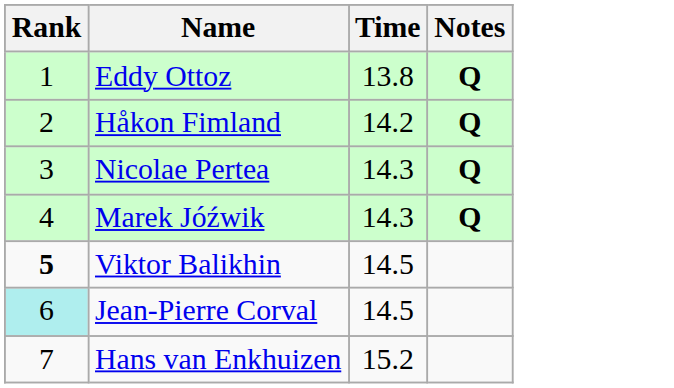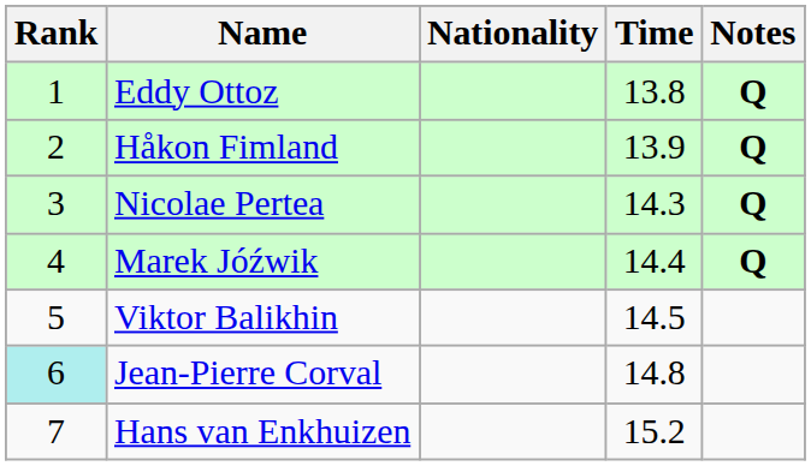+ column: Nationality
Håkon Fimland | Time: 14.2 -> 13.9
Marek Jóźwik | Time: 14.3 -> 14.4
Viktor Balikhin | Rank: bold -> normal
Jean-Pierre Corval | Time: 14.5 -> 14.8
